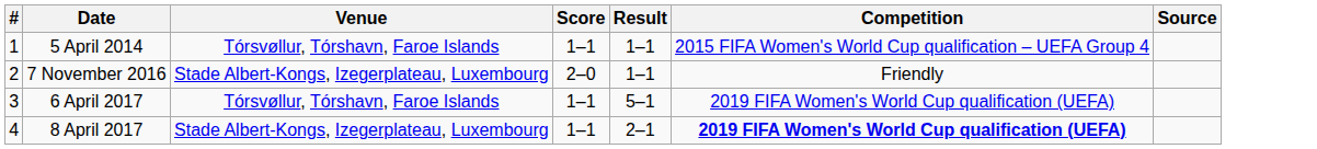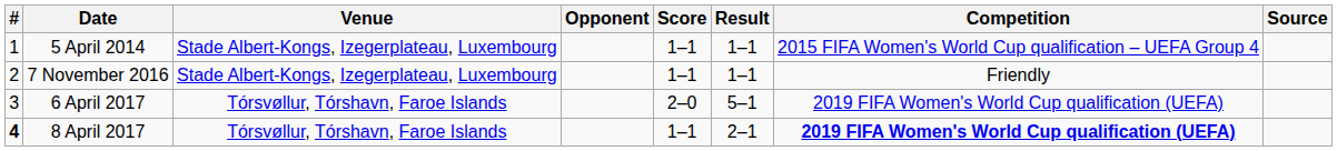+ column: Opponent
5 April 2014 | Venue: Tórsvøllur, Tórshavn, Faroe Islands -> Stade Albert-Kongs, Izegerplateau, Luxembourg
7 November 2016 | Score: 2–0 -> 1–1
6 April 2017 | Score: 1–1 -> 2–0
8 April 2017 | #: normal -> bold
8 April 2017 | Venue: Stade Albert-Kongs, Izegerplateau, Luxembourg -> Tórsvøllur, Tórshavn, Faroe Islands
